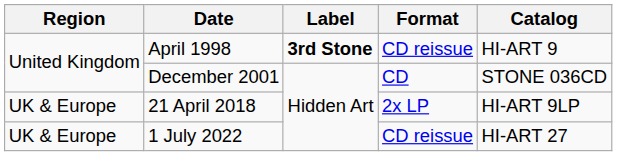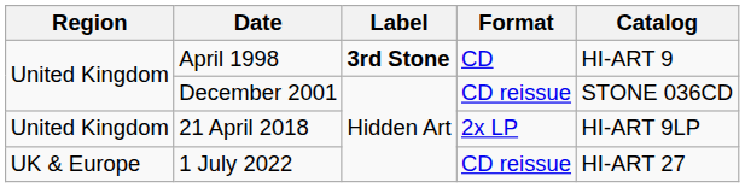April 1998 | Format: CD reissue -> CD
December 2001 | Format: CD -> CD reissue
21 April 2018 | Region: UK & Europe -> United Kingdom
